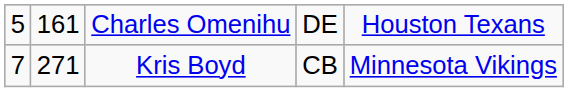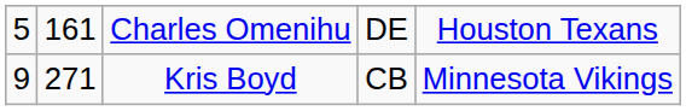Kris Boyd | column 1: 7 -> 9
